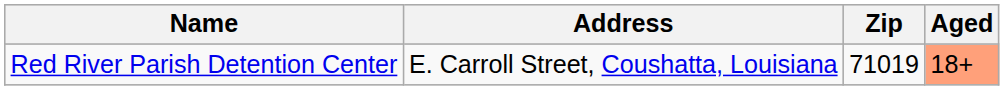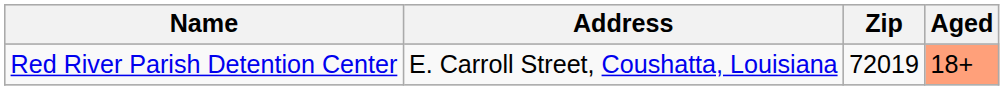Red River Parish Detention Center | Zip: 71019 -> 72019
